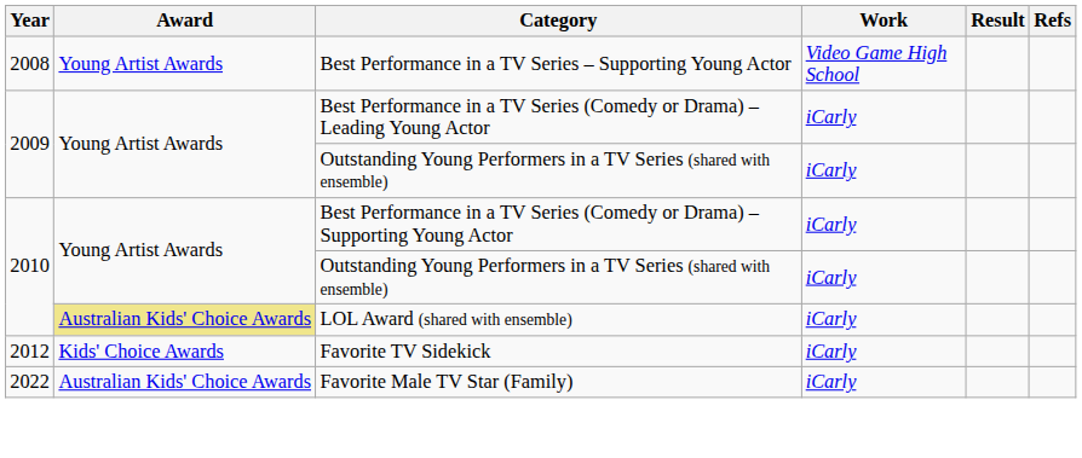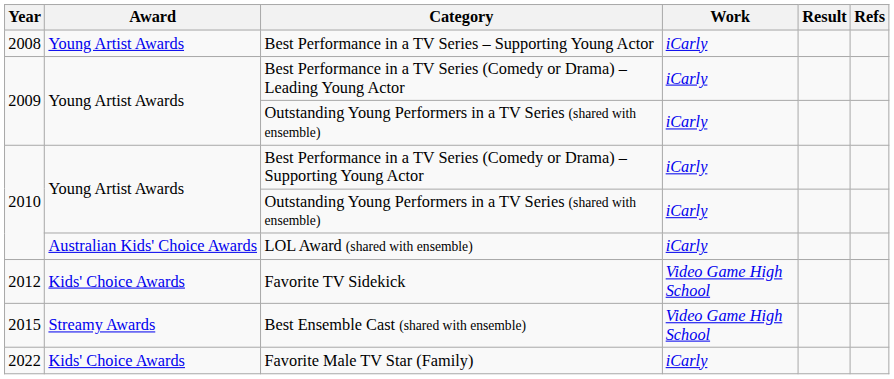Best Performance in a TV Series – Supporting Young Actor | Work: Video Game High School -> iCarly
LOL Award (shared with ensemble) | Award: khaki background -> no background
Favorite TV Sidekick | Work: iCarly -> Video Game High School
+ row: 2015 | Streamy Awards | Best Ensemble Cast (shared with ensemble) | Video Game High School
Favorite Male TV Star (Family) | Award: Australian Kids' Choice Awards -> Kids' Choice Awards
